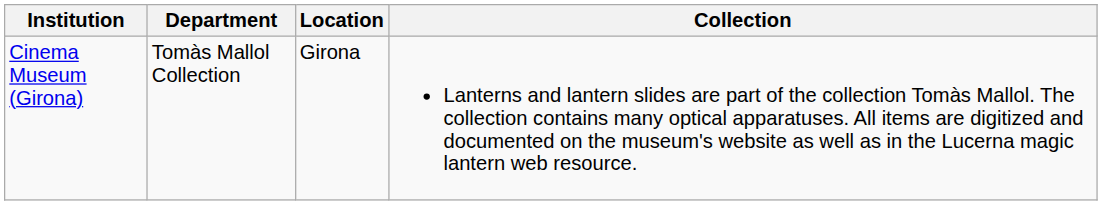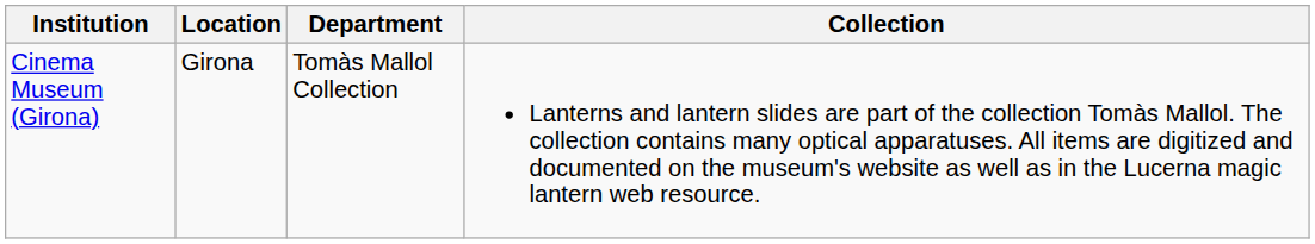columns swapped: Department <-> Location
